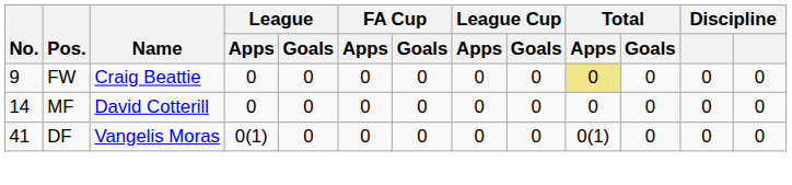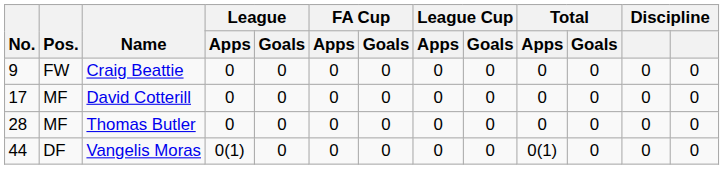Craig Beattie | Total / Apps: khaki background -> no background
David Cotterill | No.: 14 -> 17
+ row: 28 | MF | Thomas Butler | 0 | 0 | 0 | 0 | 0 | 0 | 0 | 0 | 0 | 0
Vangelis Moras | No.: 41 -> 44
